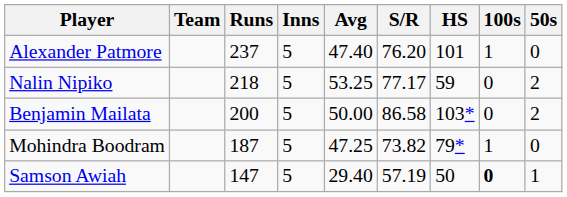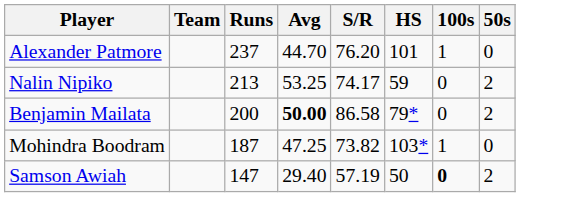- column: Inns | 5 | 5 | 5 | 5 | 5
Alexander Patmore | Avg: 47.40 -> 44.70
Nalin Nipiko | Runs: 218 -> 213
Nalin Nipiko | S/R: 77.17 -> 74.17
Benjamin Mailata | Avg: normal -> bold
Benjamin Mailata | HS: 103* -> 79*
Mohindra Boodram | HS: 79* -> 103*
Samson Awiah | 50s: 1 -> 2
